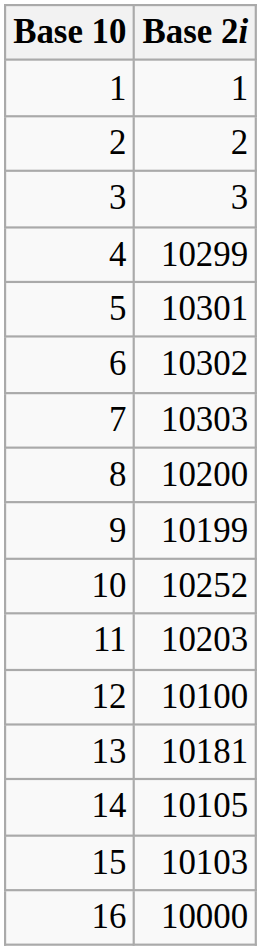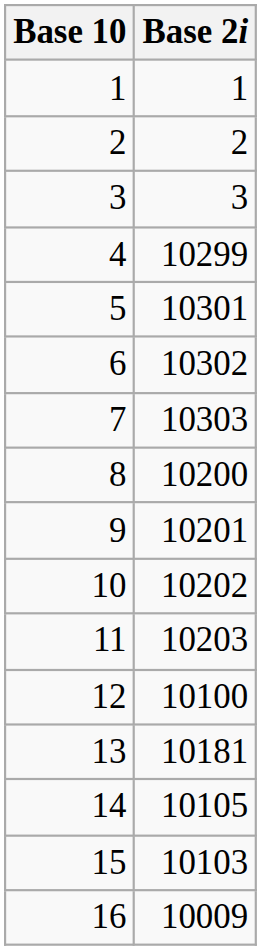9 | Base 2i: 10199 -> 10201
10 | Base 2i: 10252 -> 10202
16 | Base 2i: 10000 -> 10009
